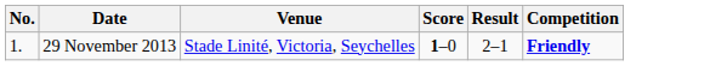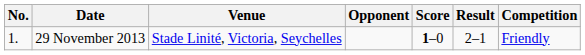+ column: Opponent
29 November 2013 | Competition: bold -> normal
